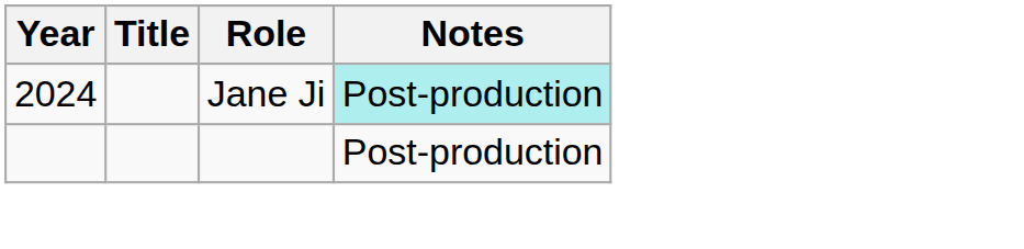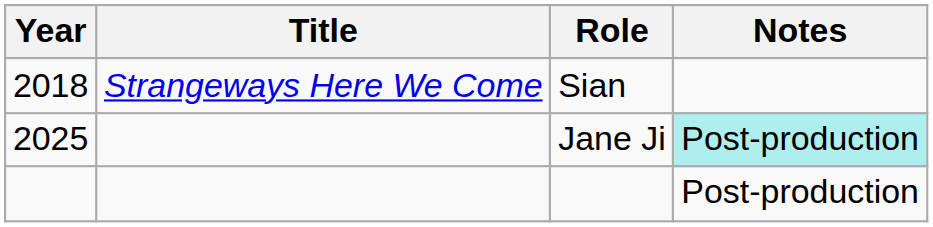+ row: 2018 | Strangeways Here We Come | Sian
Jane Ji | Year: 2024 -> 2025
